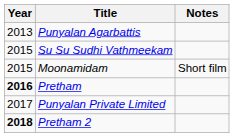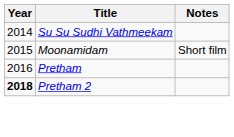- row: 2013 | Punyalan Agarbattis
Su Su Sudhi Vathmeekam | Year: 2015 -> 2014
Pretham | Year: bold -> normal
- row: 2017 | Punyalan Private Limited
